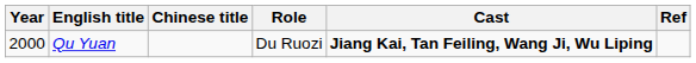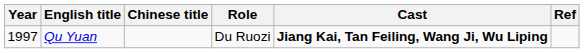Qu Yuan | Year: 2000 -> 1997
